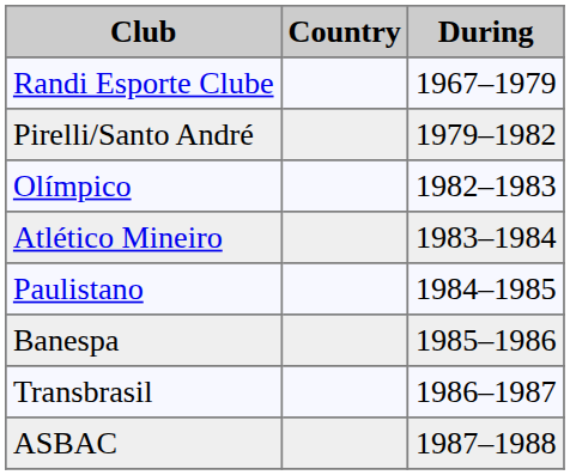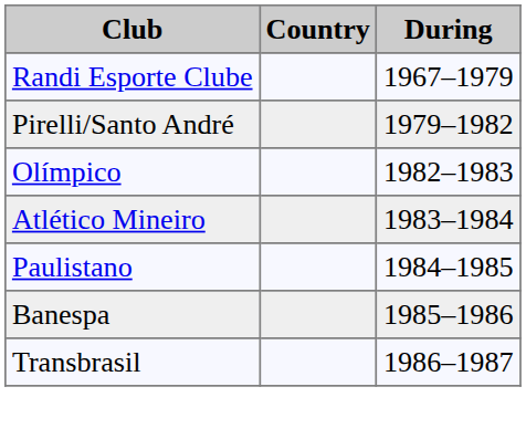- row: ASBAC | 1987–1988
